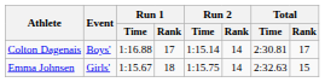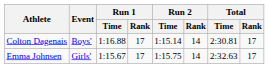Emma Johnsen | Run 1 / Rank: 18 -> 17
Emma Johnsen | Total / Rank: 15 -> 17
